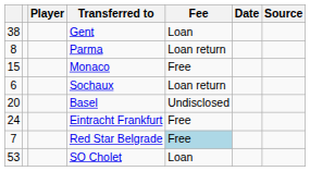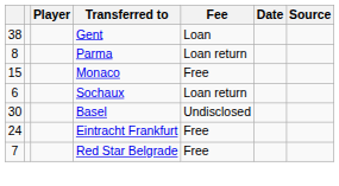Basel | column 1: 20 -> 30
Red Star Belgrade | Fee: lightblue background -> no background
- row: 53 | SO Cholet | Loan
